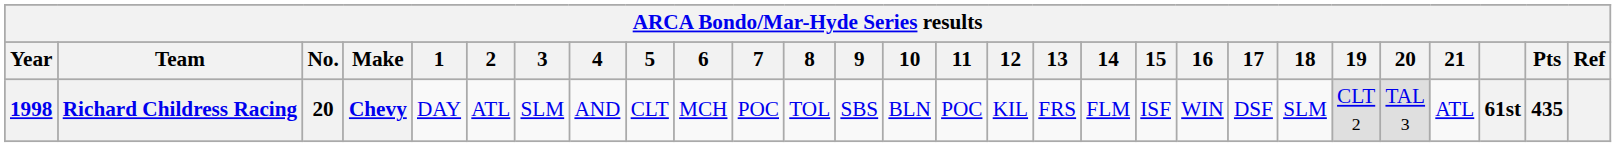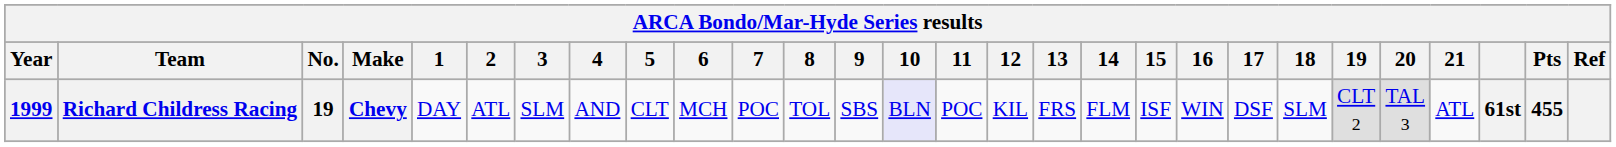Richard Childress Racing | Year: 1998 -> 1999
Richard Childress Racing | No.: 20 -> 19
Richard Childress Racing | 10: no background -> lavender background
Richard Childress Racing | Pts: 435 -> 455
